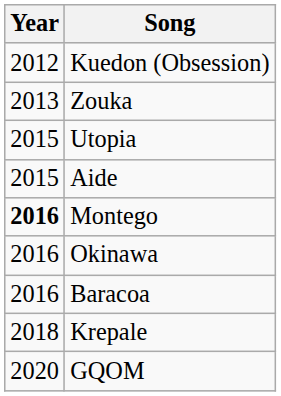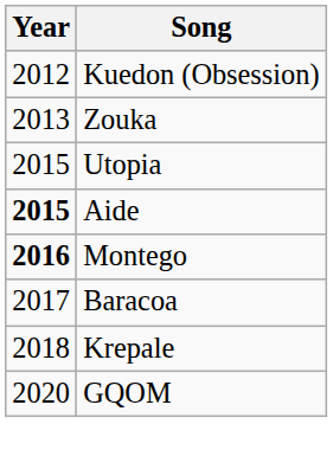Aide | Year: normal -> bold
- row: 2016 | Okinawa
Baracoa | Year: 2016 -> 2017
